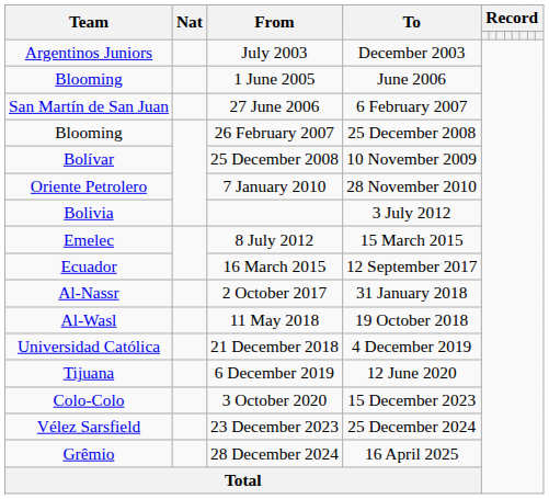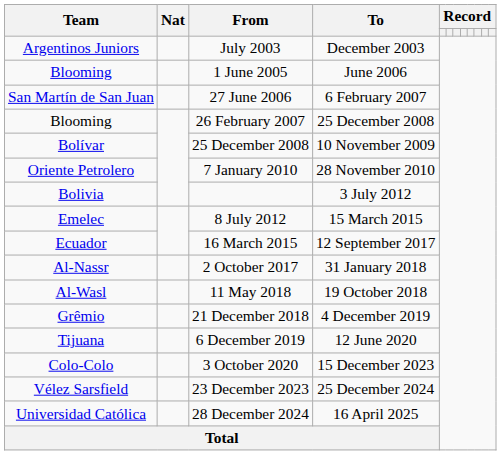21 December 2018 | Team: Universidad Católica -> Grêmio
28 December 2024 | Team: Grêmio -> Universidad Católica
